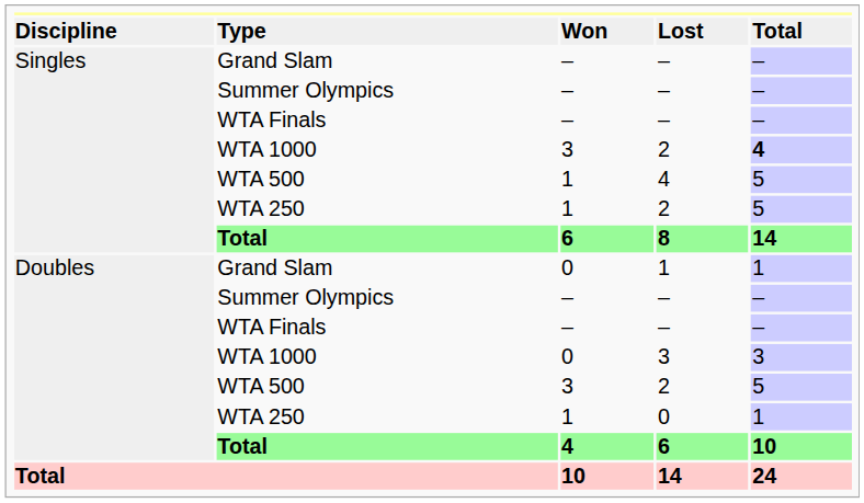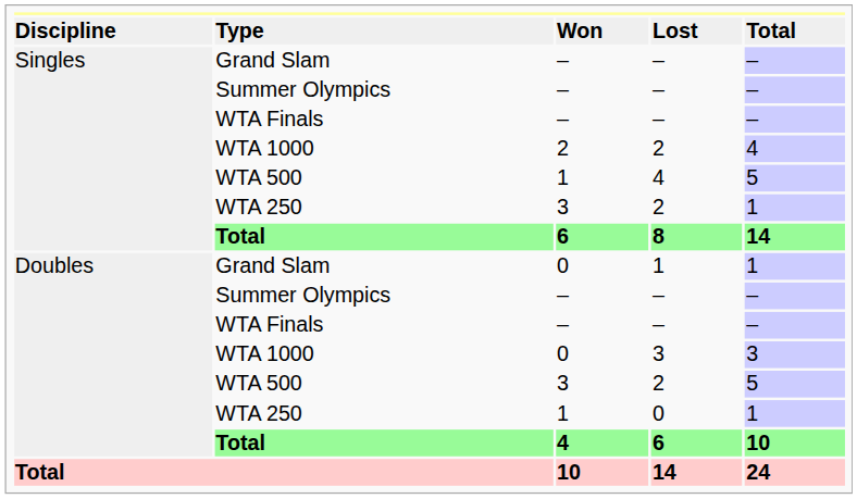WTA 1000 / 2 | column 3: 3 -> 2
WTA 1000 / 2 | column 5: bold -> normal
WTA 250 / 2 | column 3: 1 -> 3
WTA 250 / 2 | column 5: 5 -> 1
